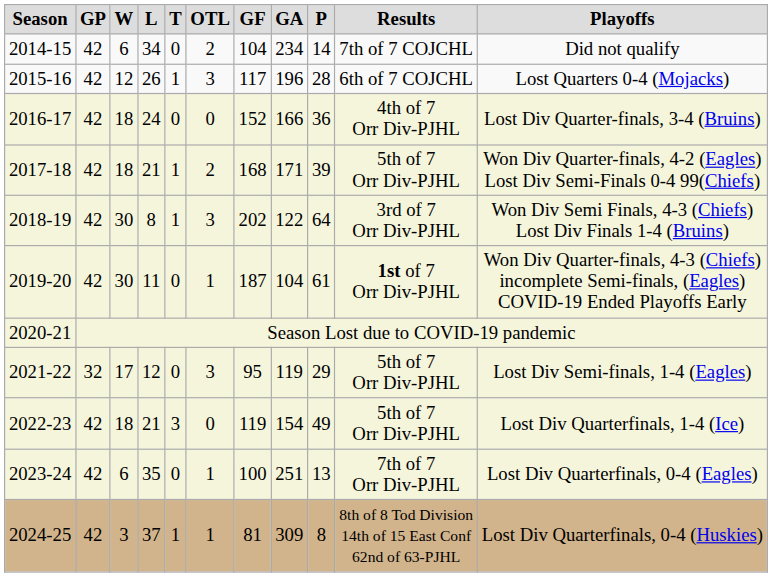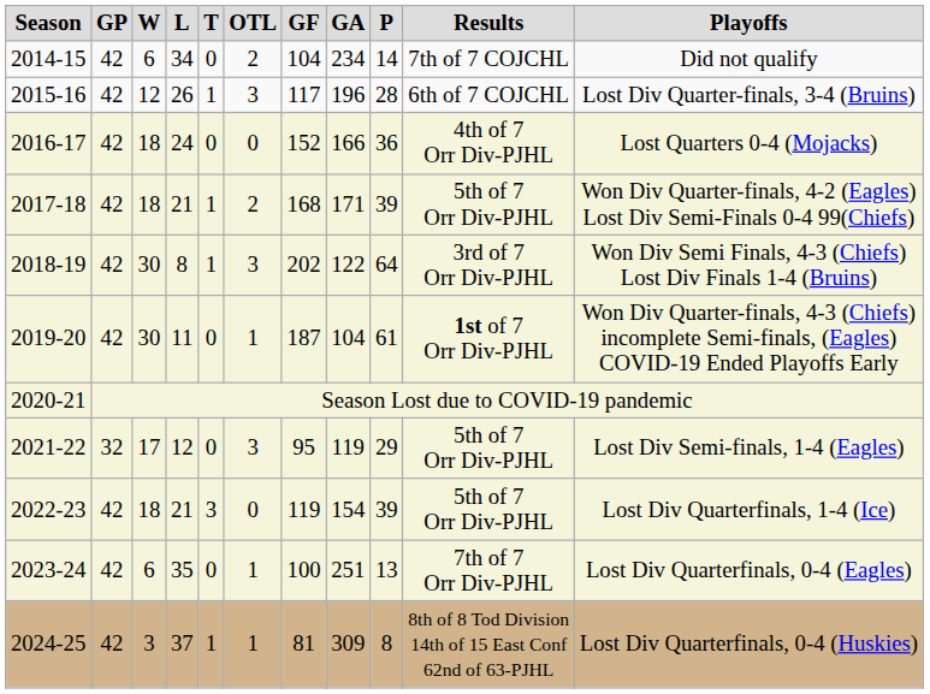2015-16 | Playoffs: Lost Quarters 0-4 (Mojacks) -> Lost Div Quarter-finals, 3-4 (Bruins)
2016-17 | Playoffs: Lost Div Quarter-finals, 3-4 (Bruins) -> Lost Quarters 0-4 (Mojacks)
2022-23 | P: 49 -> 39
